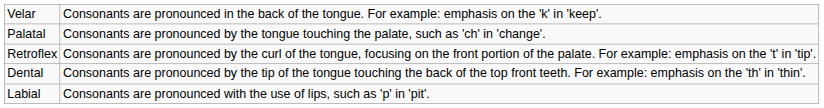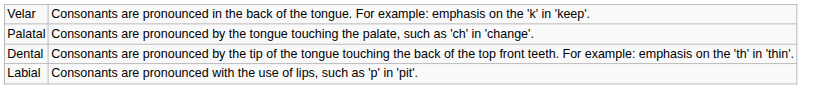- row: Retroflex | Consonants are pronounced by the curl of the tongue, focusing on the front portion of the palate. For example: emphasis on the 't' in 'tip'.
